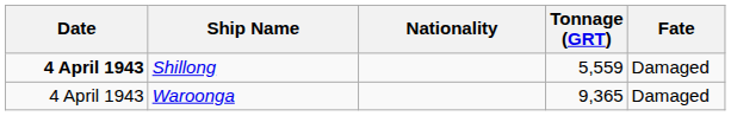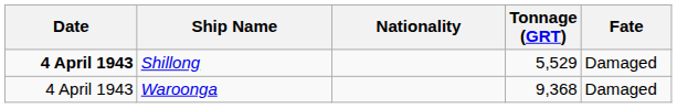Shillong | Tonnage (GRT): 5,559 -> 5,529
Waroonga | Tonnage (GRT): 9,365 -> 9,368
